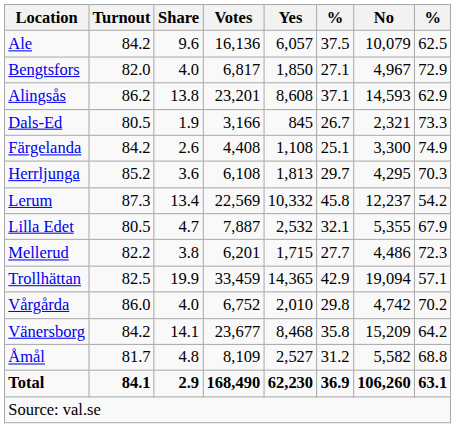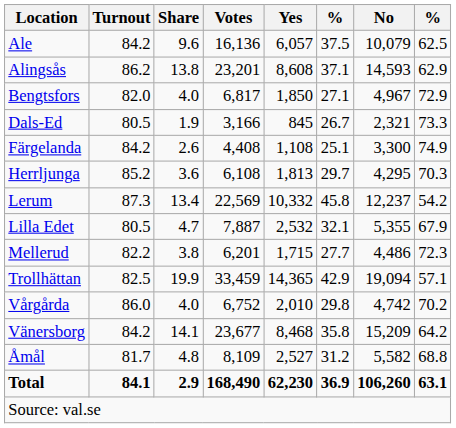rows swapped: Alingsås <-> Bengtsfors
